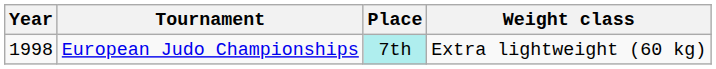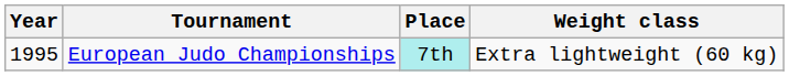European Judo Championships | Year: 1998 -> 1995
